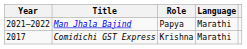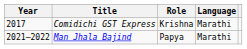rows swapped: Comidichi GST Express <-> Man Jhala Bajind
